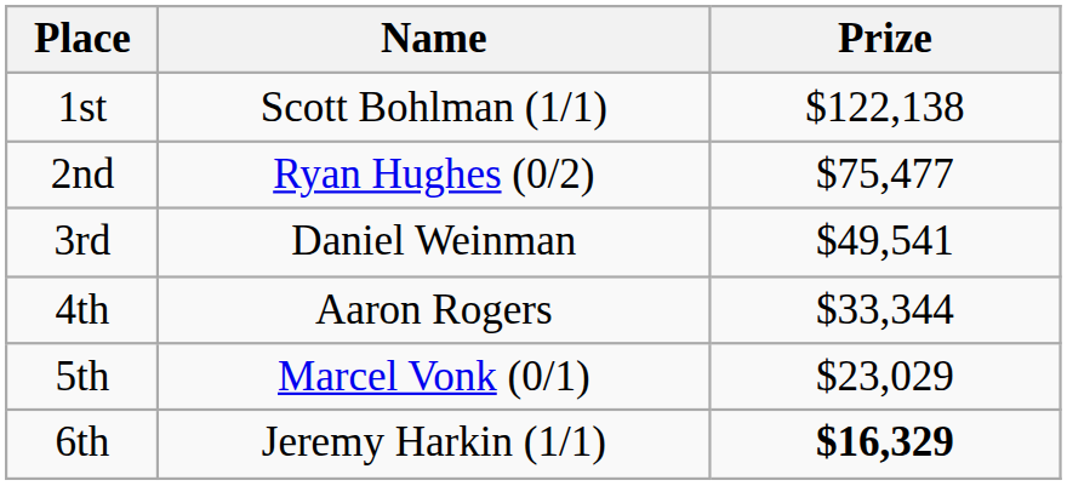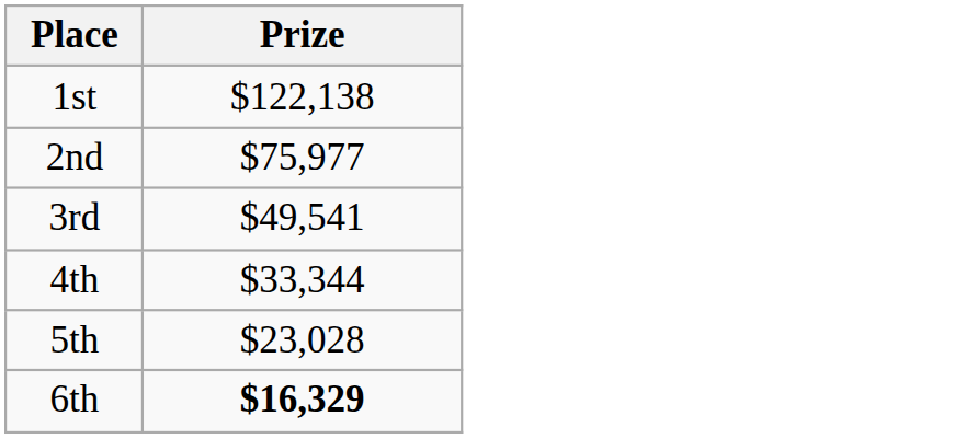- column: Name | Scott Bohlman (1/1) | Ryan Hughes (0/2) | Daniel Weinman | Aaron Rogers | Marcel Vonk (0/1) | Jeremy Harkin (1/1)
2nd | Prize: $75,477 -> $75,977
5th | Prize: $23,029 -> $23,028
